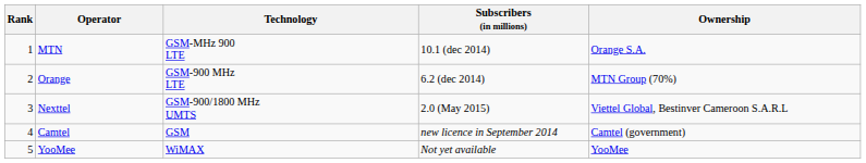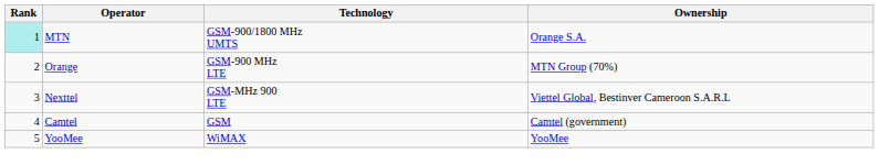- column: Subscribers (in millions) | 10.1 (dec 2014) | 6.2 (dec 2014) | 2.0 (May 2015) | new licence in September 2014 | Not yet available
MTN | Rank: no background -> paleturquoise background
MTN | Technology: GSM-MHz 900 LTE -> GSM-900/1800 MHz UMTS
Nexttel | Technology: GSM-900/1800 MHz UMTS -> GSM-MHz 900 LTE
